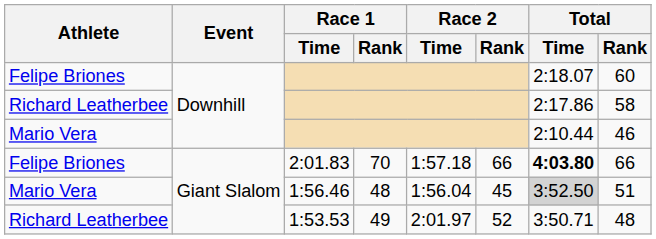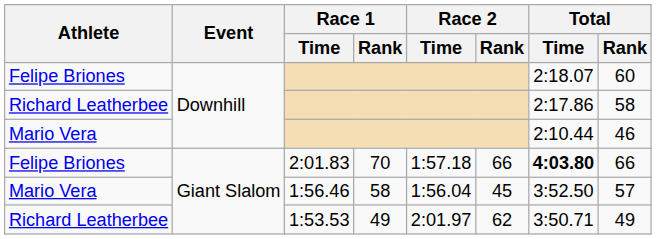1:56.46 | Race 1 / Rank: 48 -> 58
1:56.46 | Total / Time: lightgrey background -> no background
1:56.46 | Total / Rank: 51 -> 57
1:53.53 | Race 2 / Rank: 52 -> 62
1:53.53 | Total / Rank: 48 -> 49
